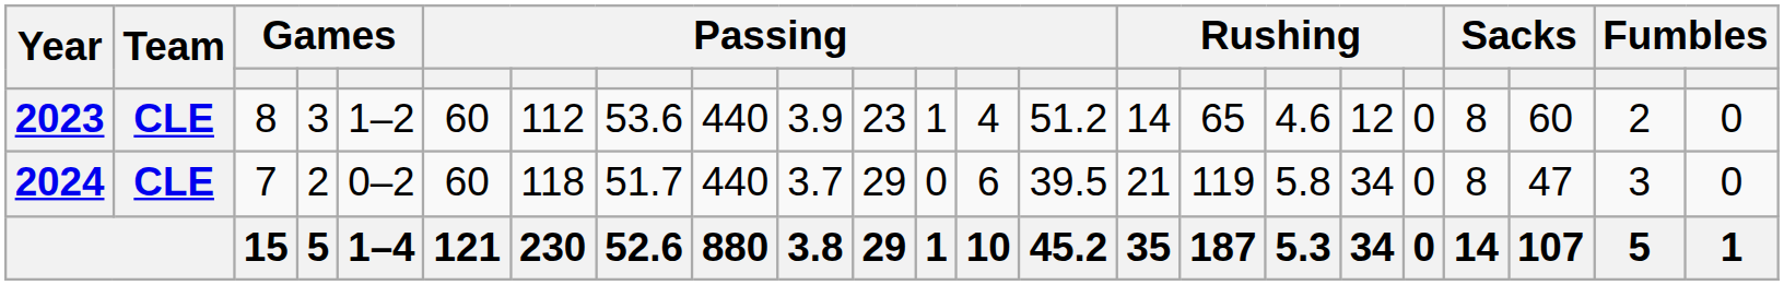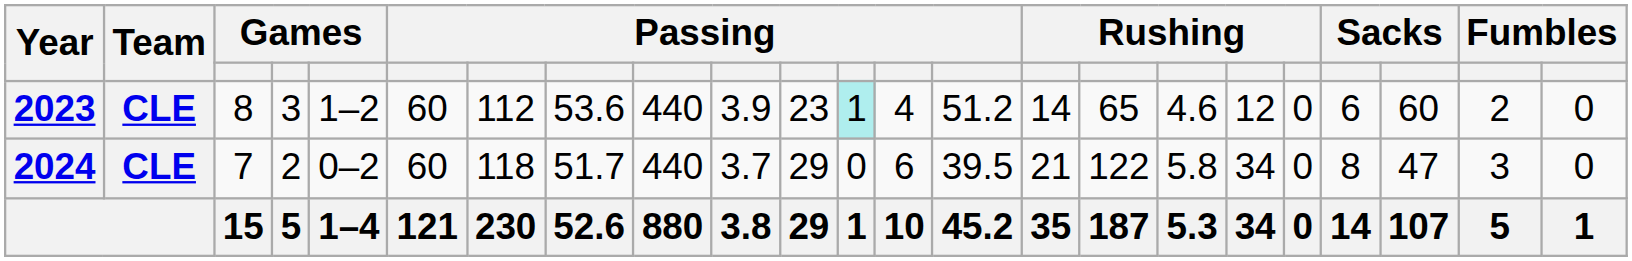2023 | column 12: no background -> paleturquoise background
2023 | column 20: 8 -> 6
2024 | column 16: 119 -> 122
